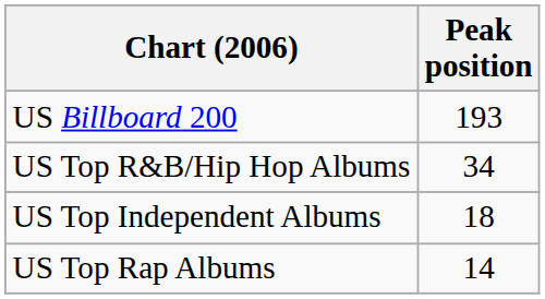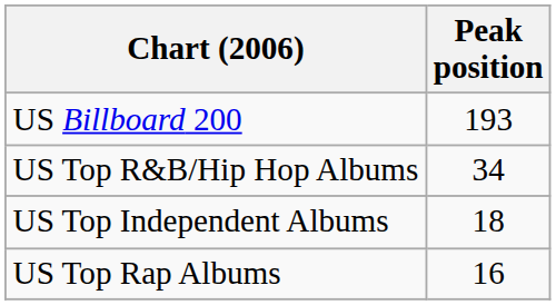US Top Rap Albums | Peak position: 14 -> 16
